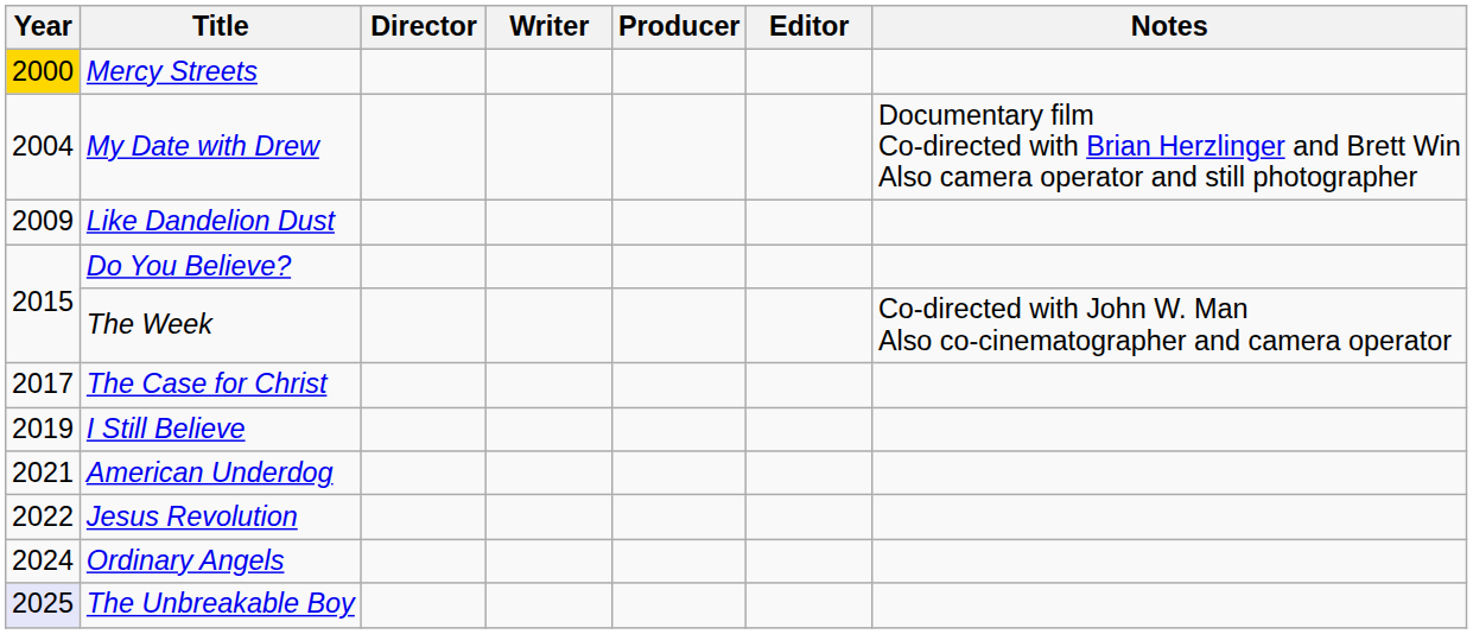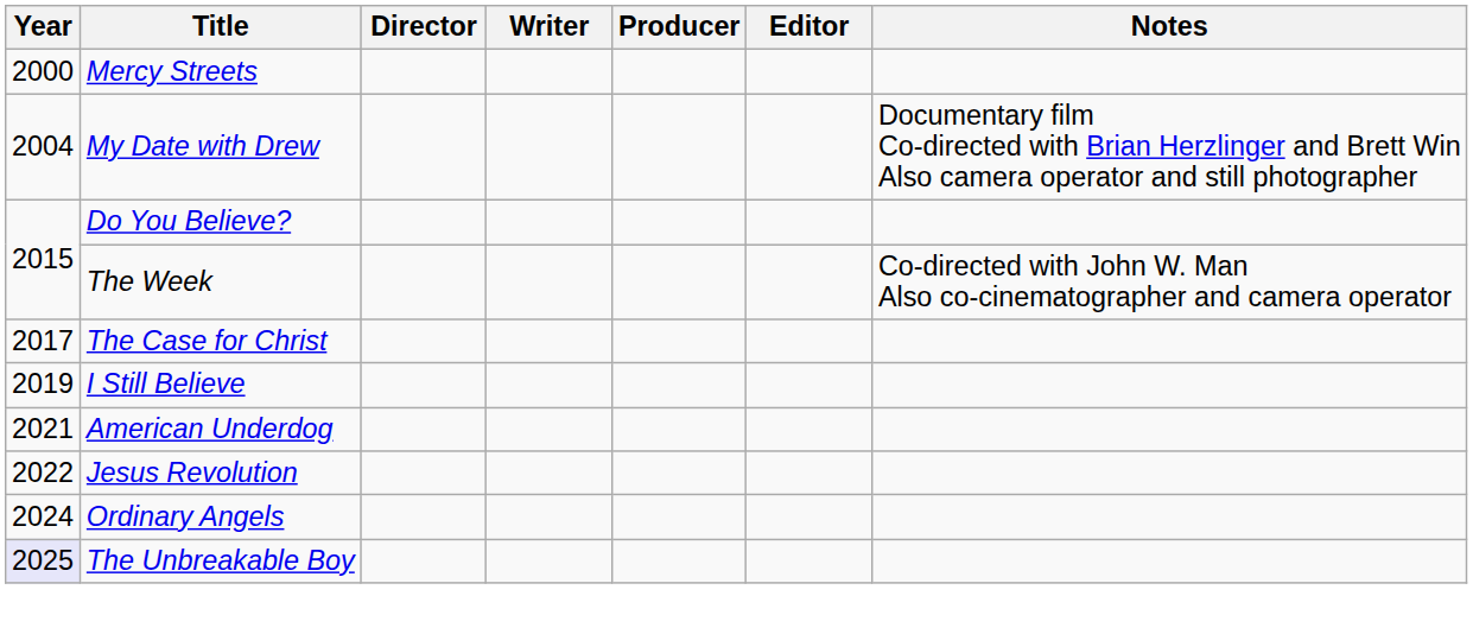Mercy Streets | Year: gold background -> no background
- row: 2009 | Like Dandelion Dust
